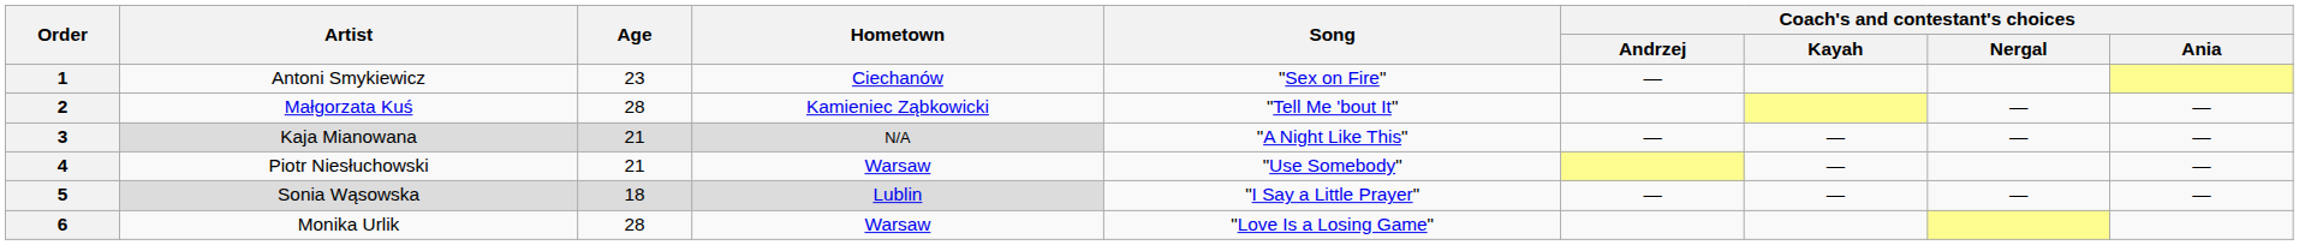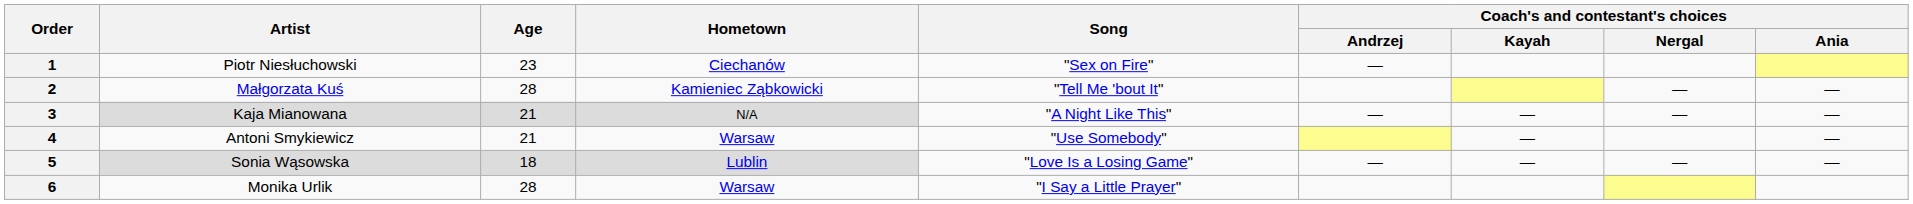1 | Artist: Antoni Smykiewicz -> Piotr Niesłuchowski
4 | Artist: Piotr Niesłuchowski -> Antoni Smykiewicz
5 | Song: "I Say a Little Prayer" -> "Love Is a Losing Game"
6 | Song: "Love Is a Losing Game" -> "I Say a Little Prayer"
